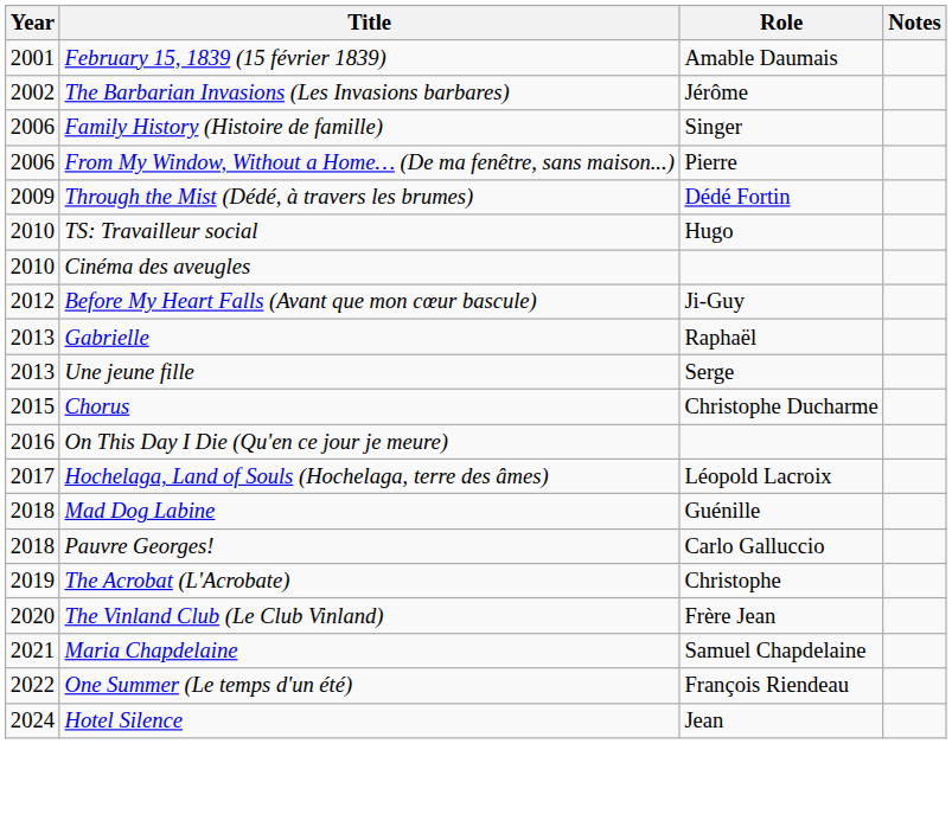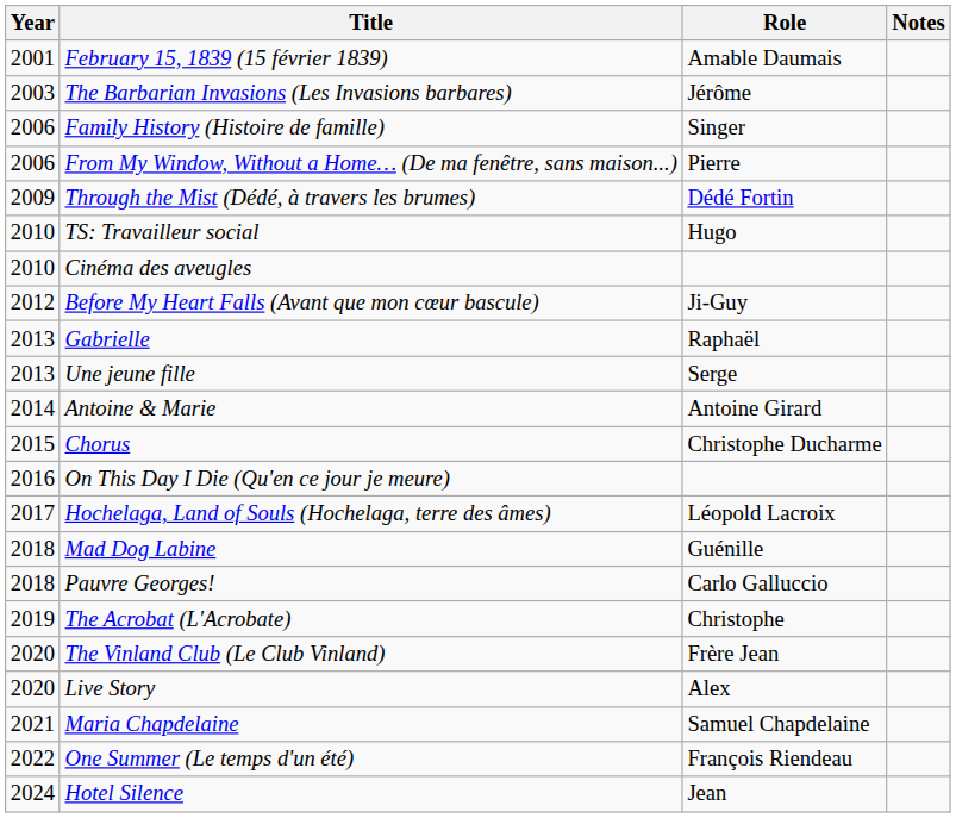The Barbarian Invasions (Les Invasions barbares) | Year: 2002 -> 2003
+ row: 2014 | Antoine & Marie | Antoine Girard
+ row: 2020 | Live Story | Alex
